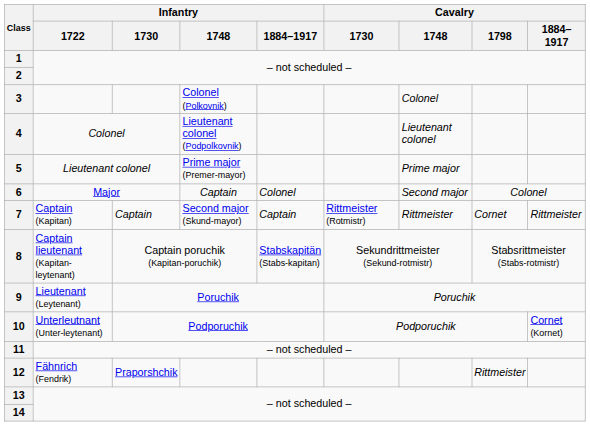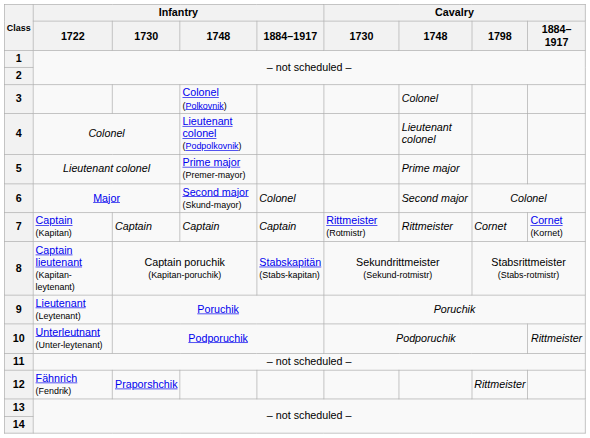6 | Infantry / 1748: Captain -> Second major (Skund-mayor)
7 | Infantry / 1748: Second major (Skund-mayor) -> Captain
7 | Cavalry / 1884–1917: Rittmeister -> Cornet (Kornet)
10 | Cavalry / 1884–1917: Cornet (Kornet) -> Rittmeister
